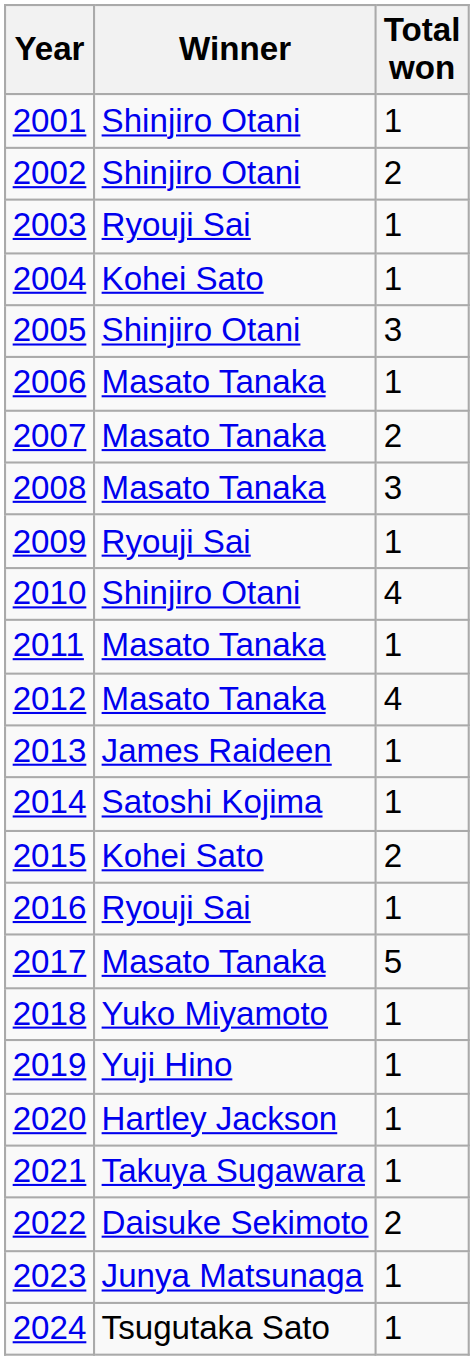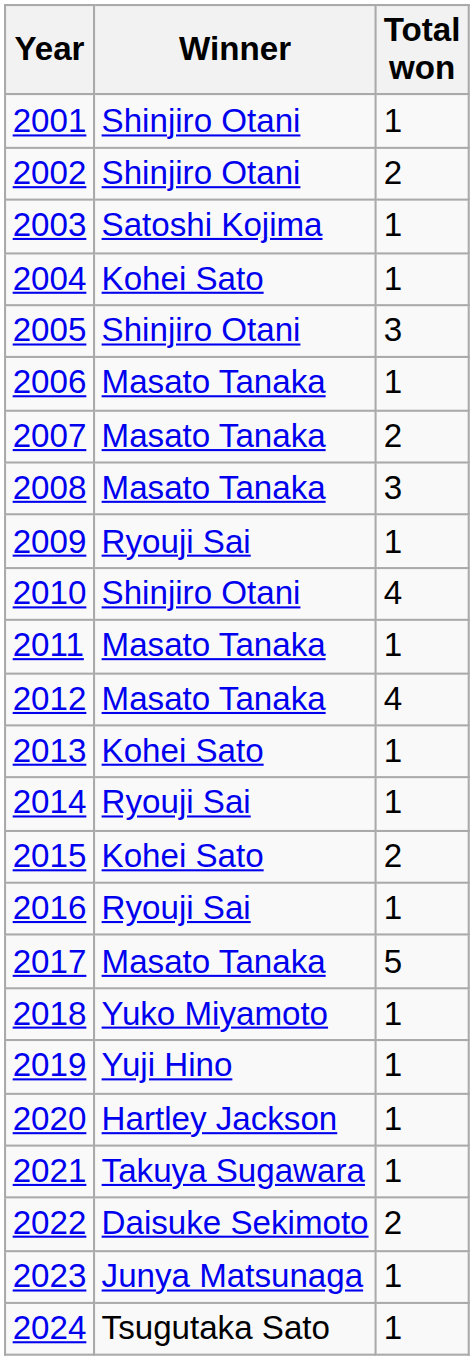2003 | Winner: Ryouji Sai -> Satoshi Kojima
2013 | Winner: James Raideen -> Kohei Sato
2014 | Winner: Satoshi Kojima -> Ryouji Sai
